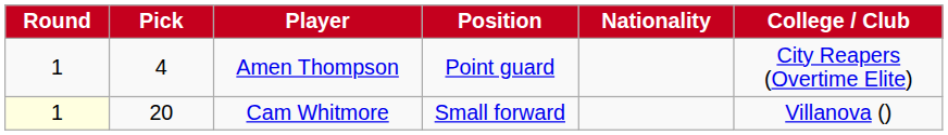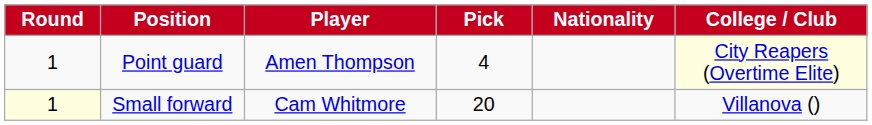columns swapped: Pick <-> Position
Amen Thompson | College / Club: no background -> lightyellow background
